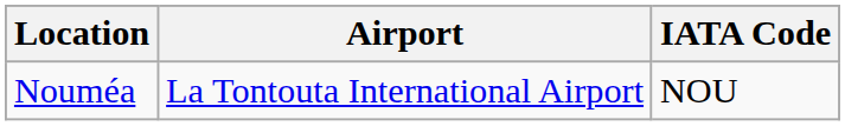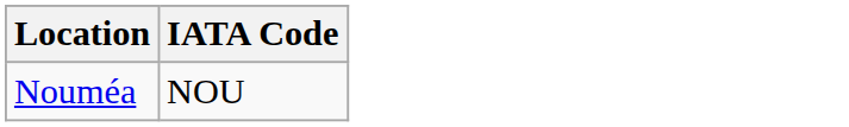- column: Airport | La Tontouta International Airport
